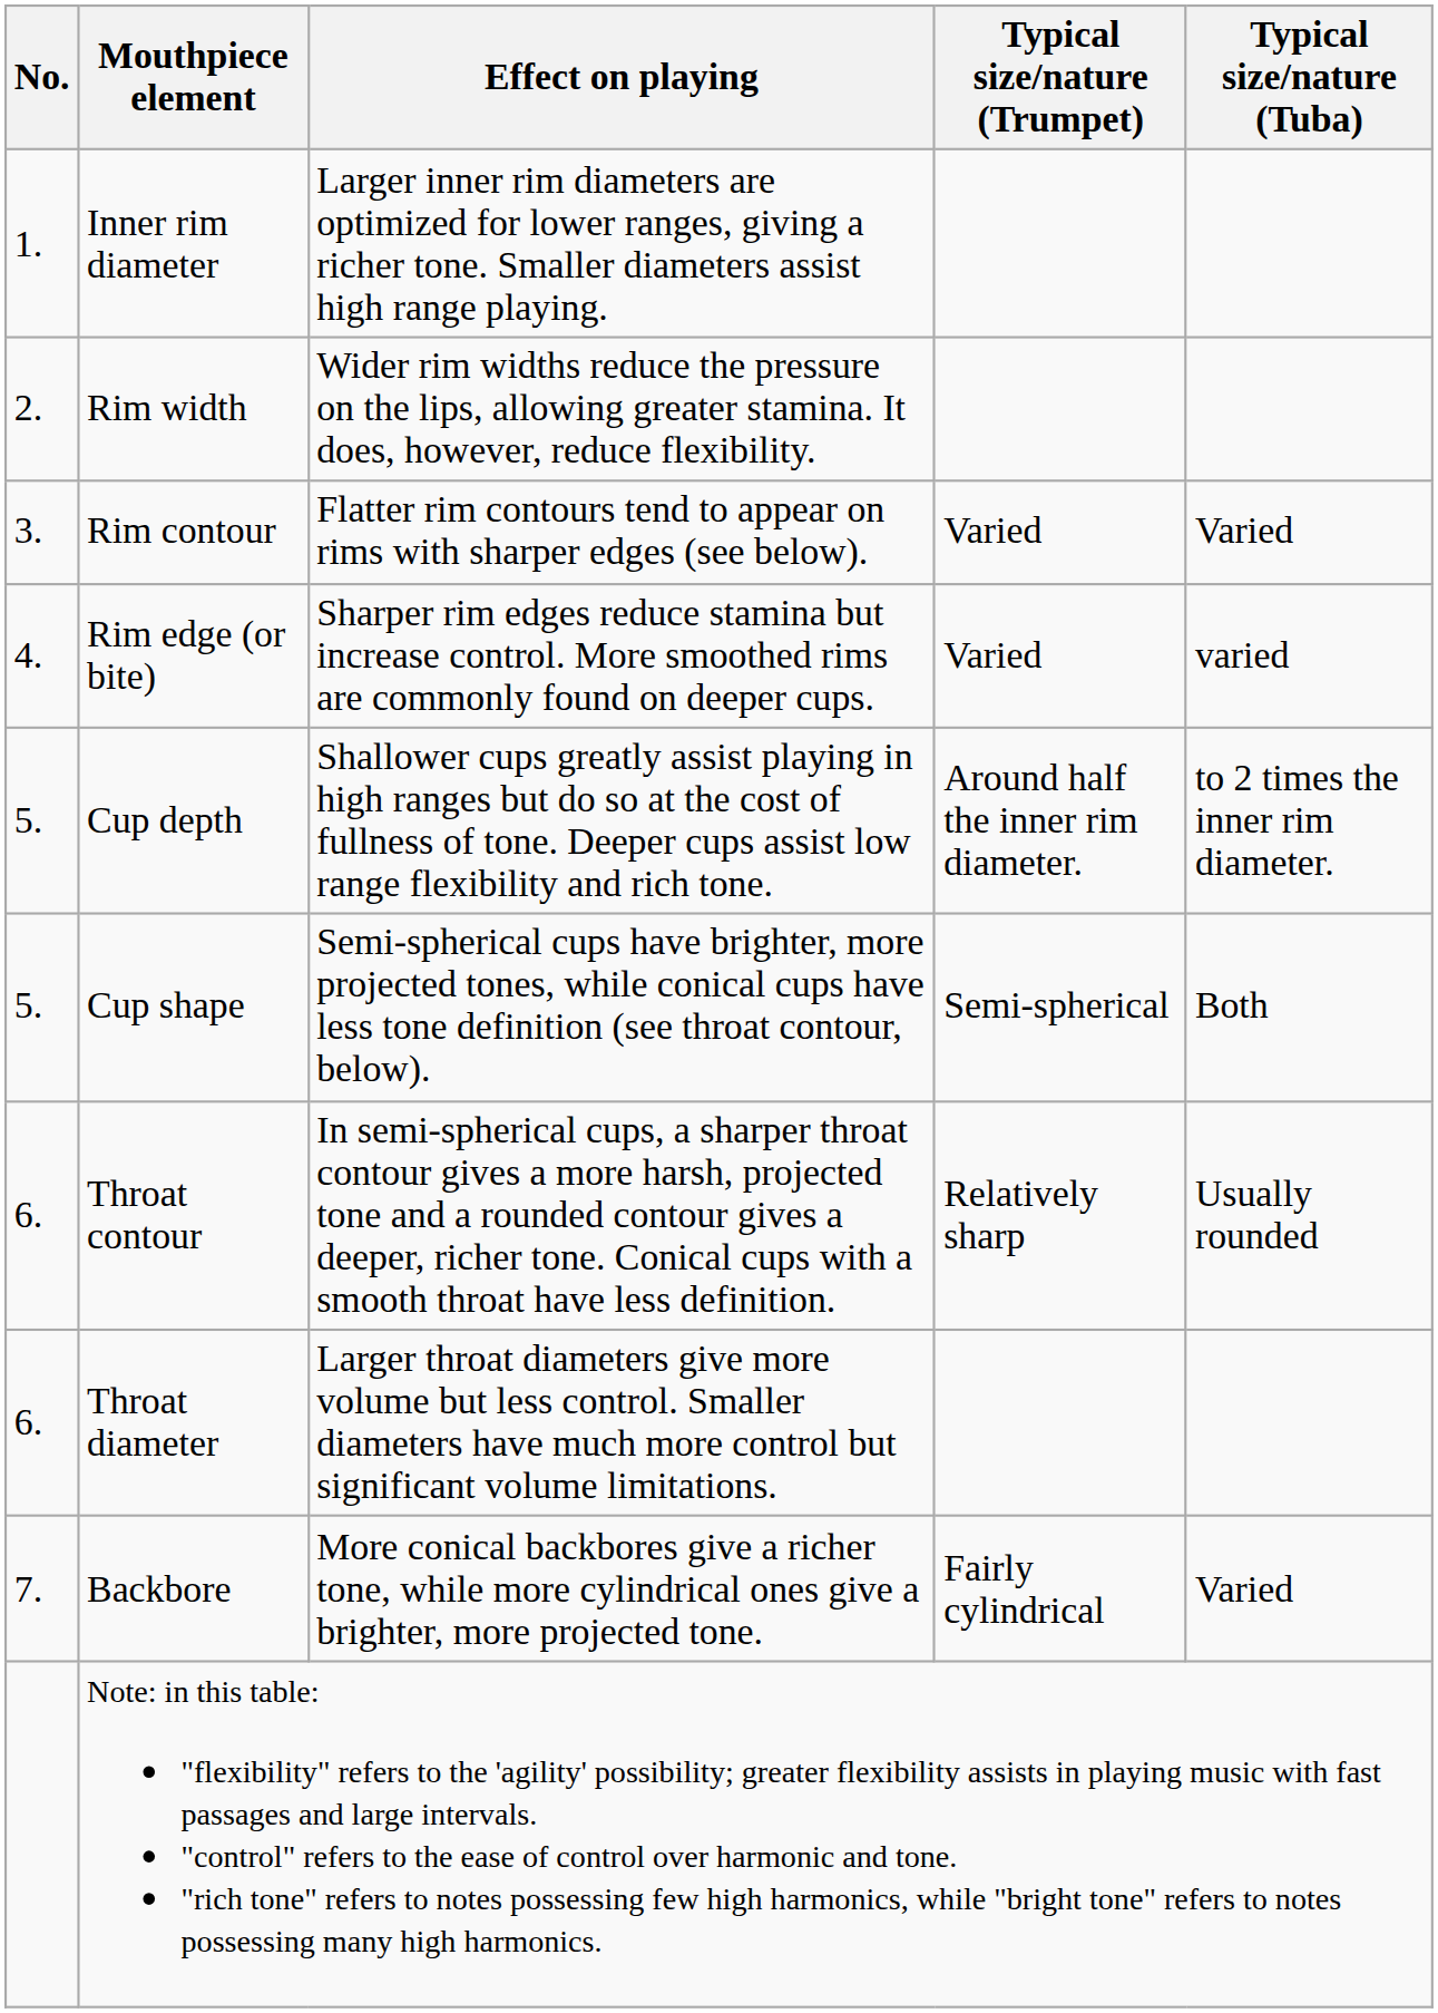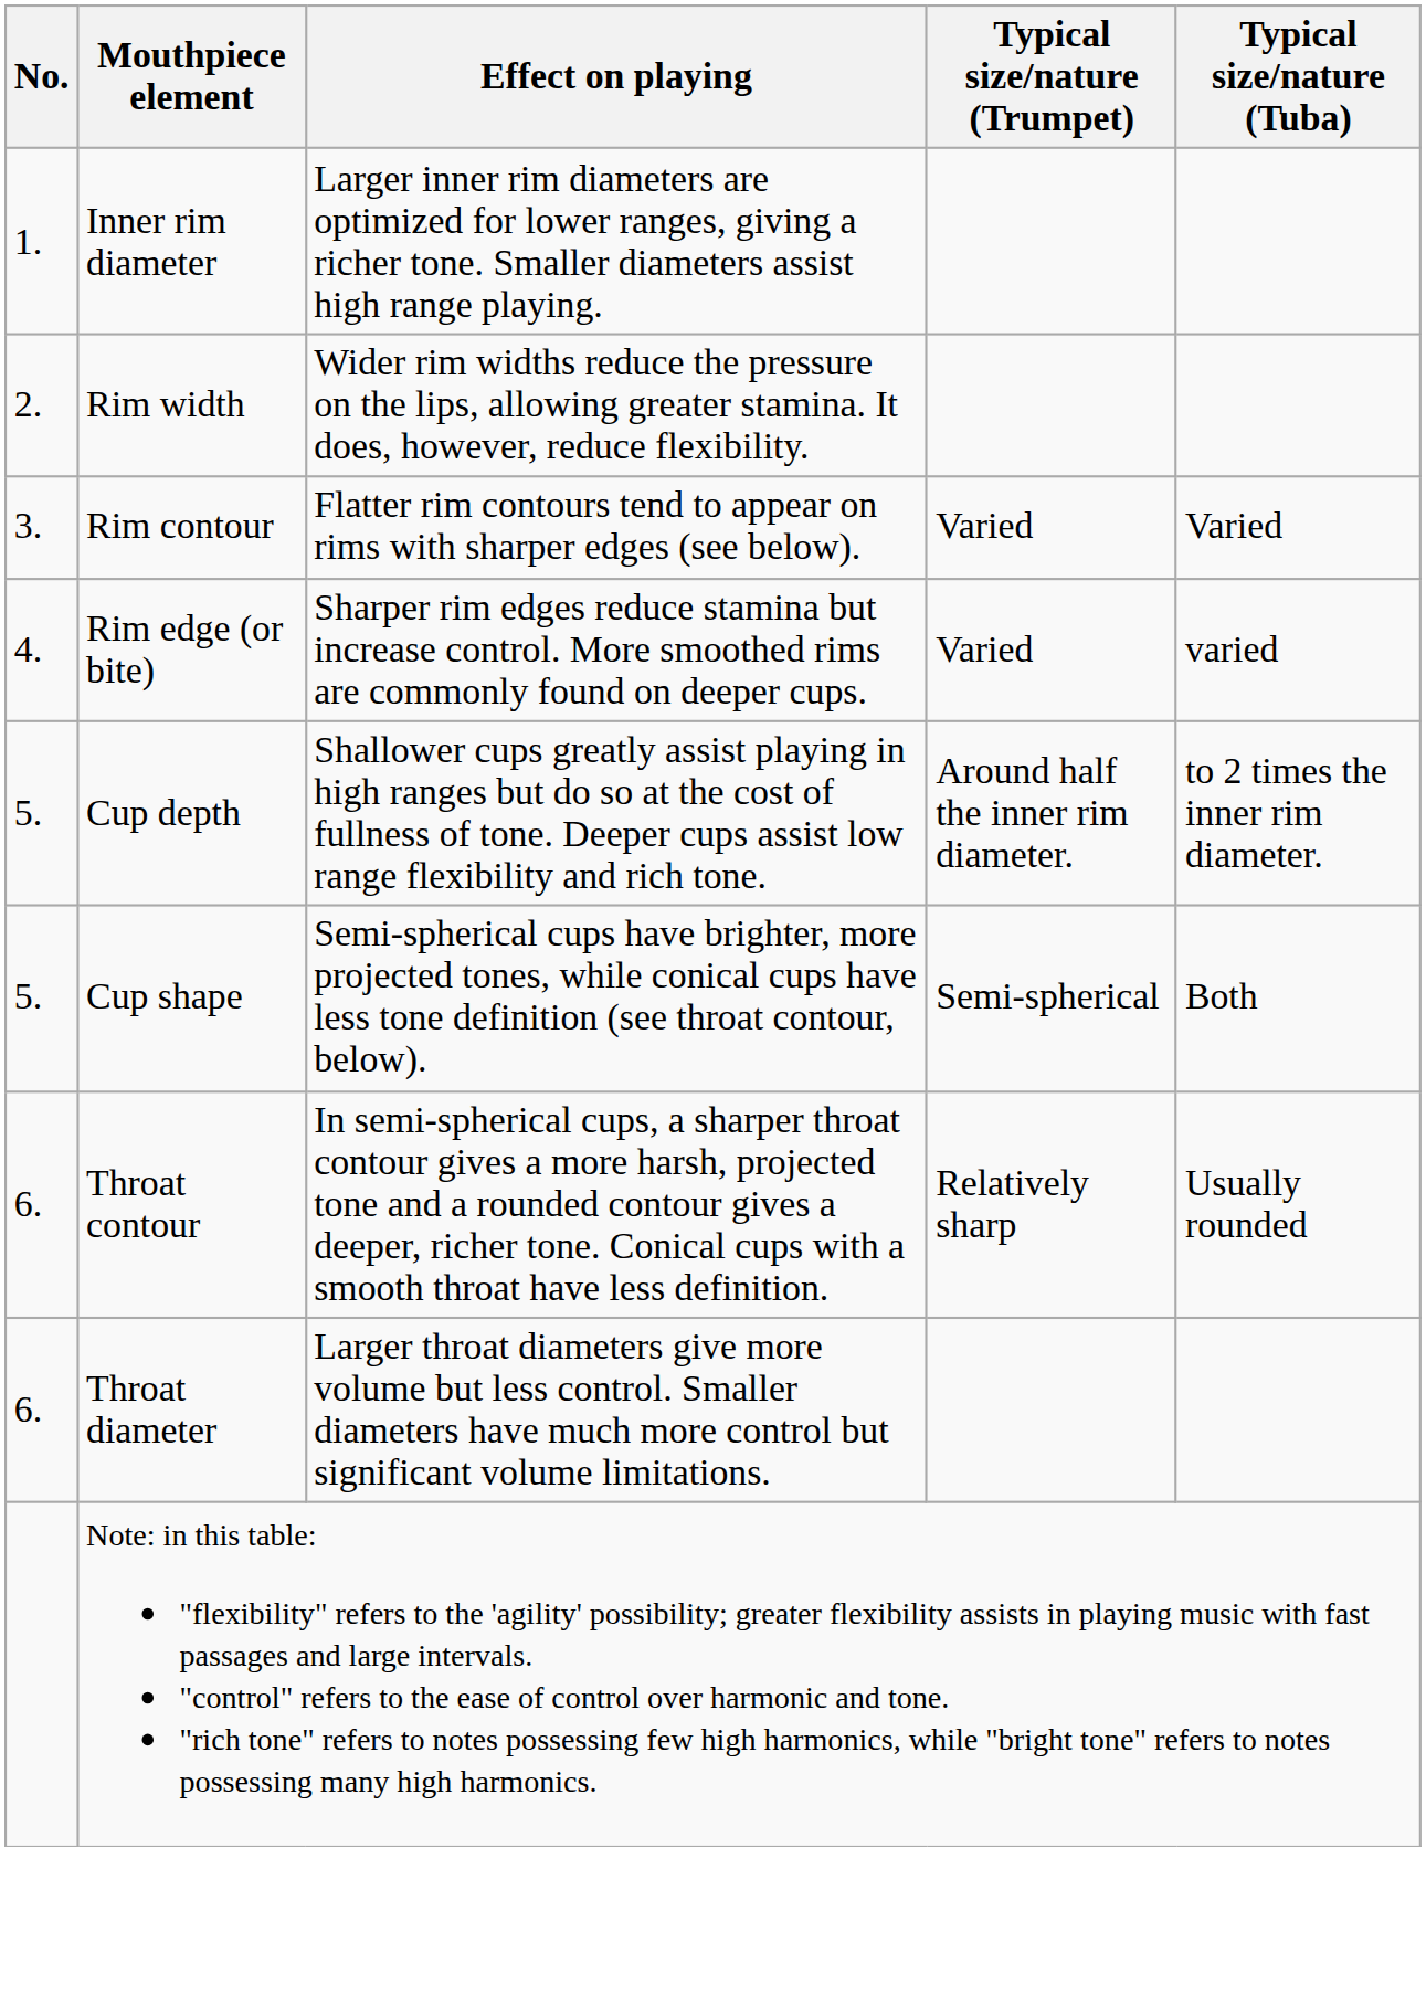- row: 7. | Backbore | More conical backbores give a richer tone, while more cylindrical ones give a brighter, more projected tone. | Fairly cylindrical | Varied
